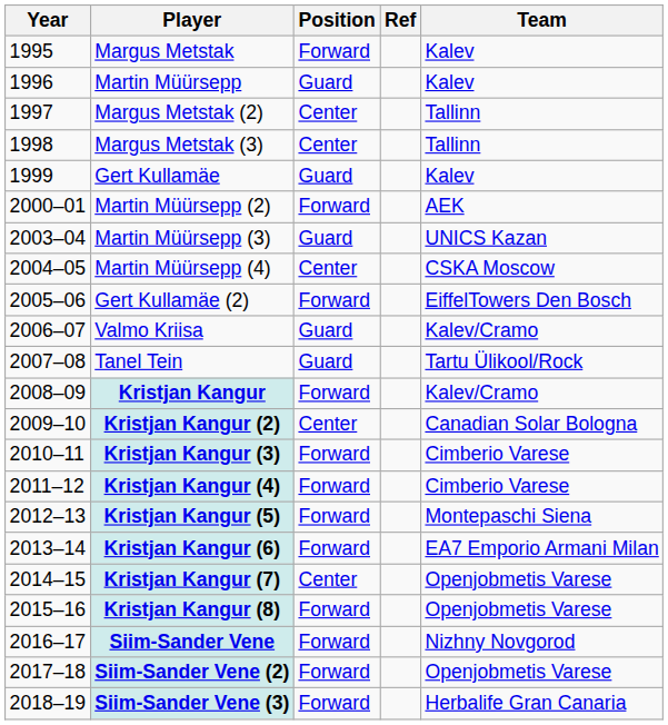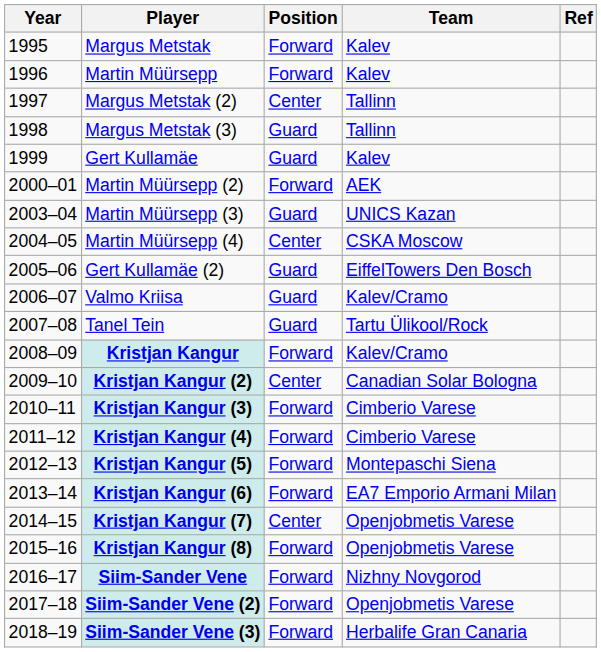columns swapped: Team <-> Ref
Martin Müürsepp | Position: Guard -> Forward
Margus Metstak (3) | Position: Center -> Guard
Gert Kullamäe (2) | Position: Forward -> Guard
